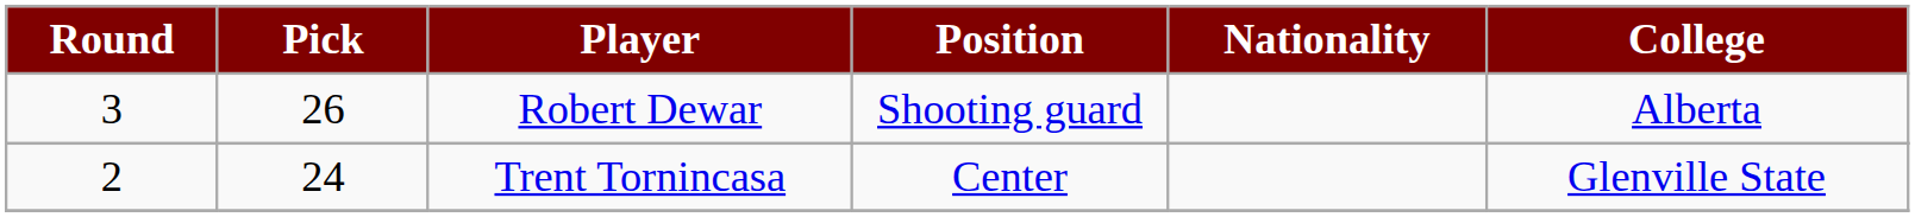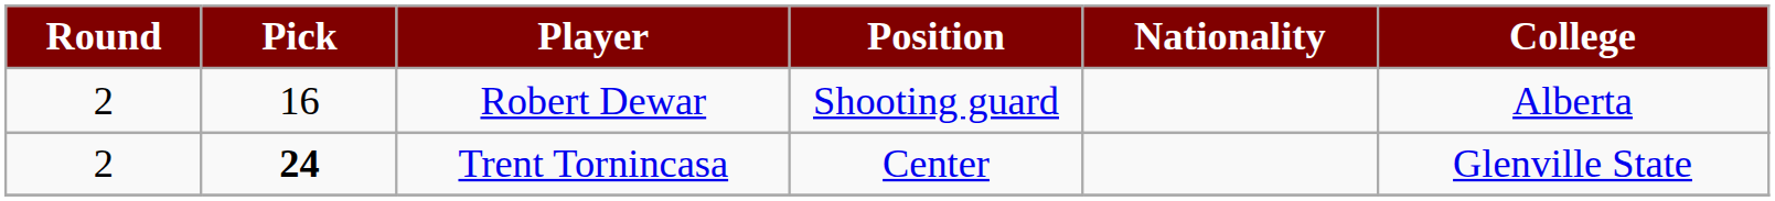Robert Dewar | Round: 3 -> 2
Robert Dewar | Pick: 26 -> 16
Trent Tornincasa | Pick: normal -> bold
